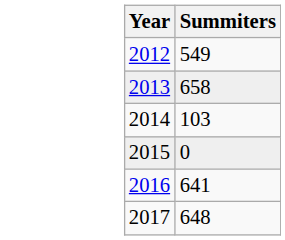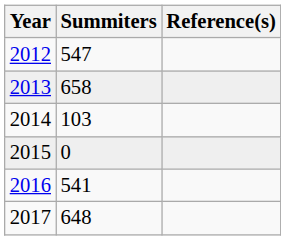+ column: Reference(s)
2012 | Summiters: 549 -> 547
2016 | Summiters: 641 -> 541
